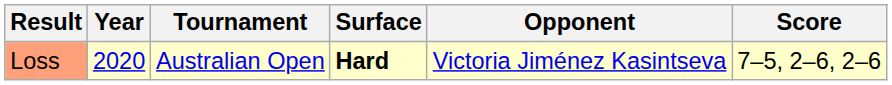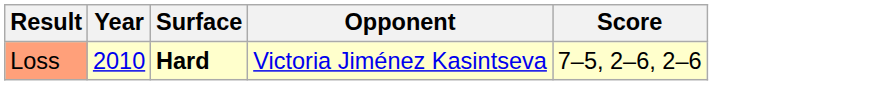- column: Tournament | Australian Open
Loss | Year: 2020 -> 2010
